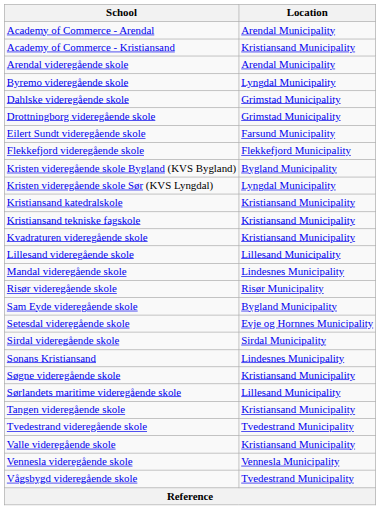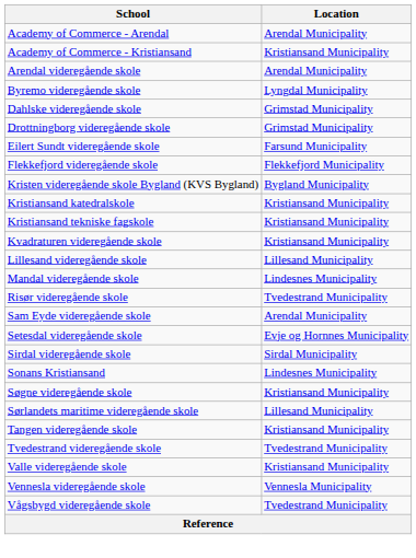- row: Kristen videregående skole Sør (KVS Lyngdal) | Lyngdal Municipality
Risør videregående skole | Location: Risør Municipality -> Tvedestrand Municipality
Sam Eyde videregående skole | Location: Bygland Municipality -> Arendal Municipality
